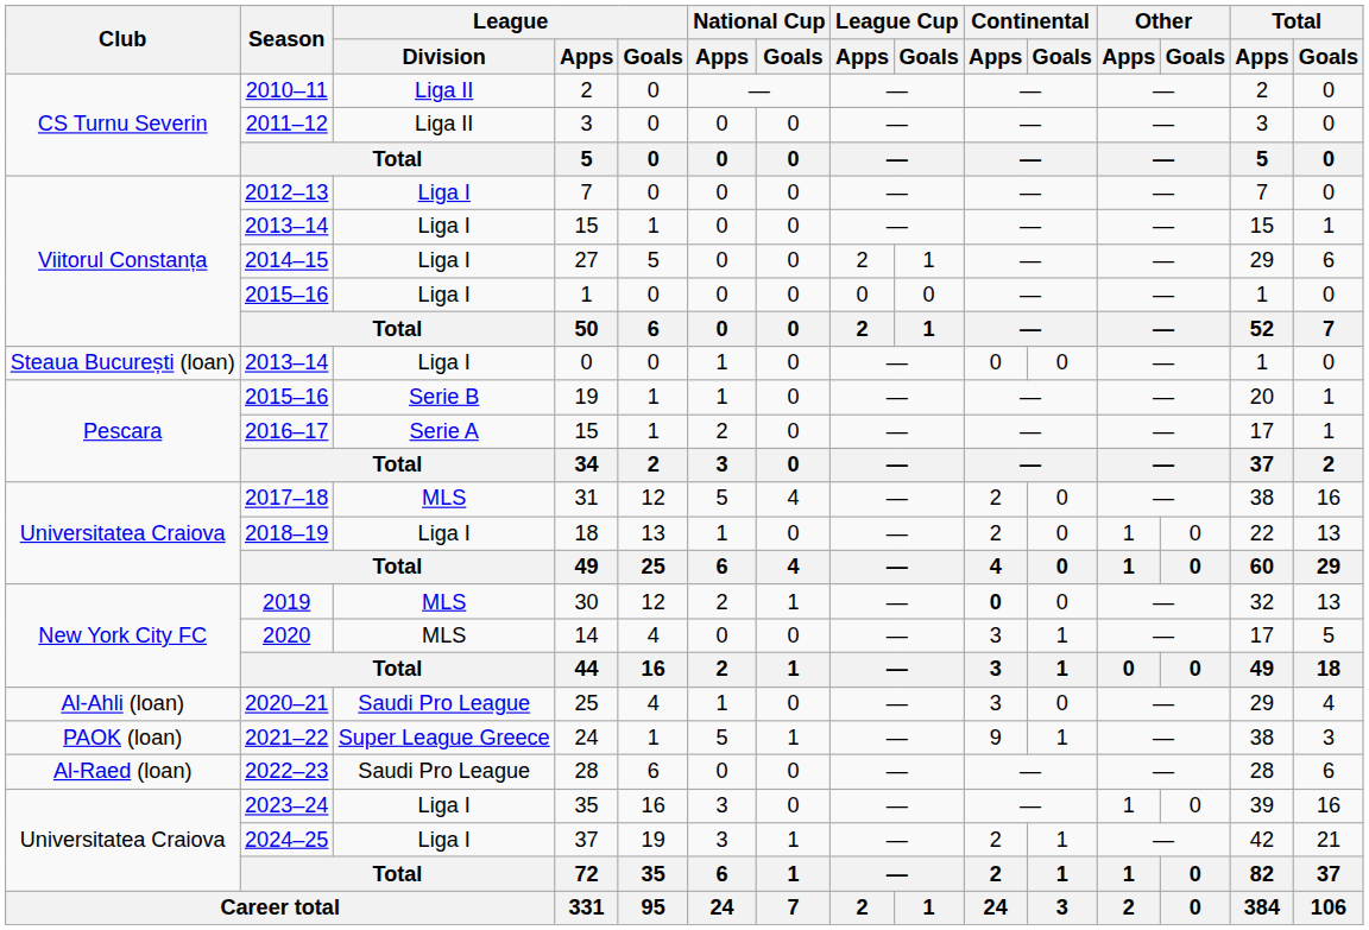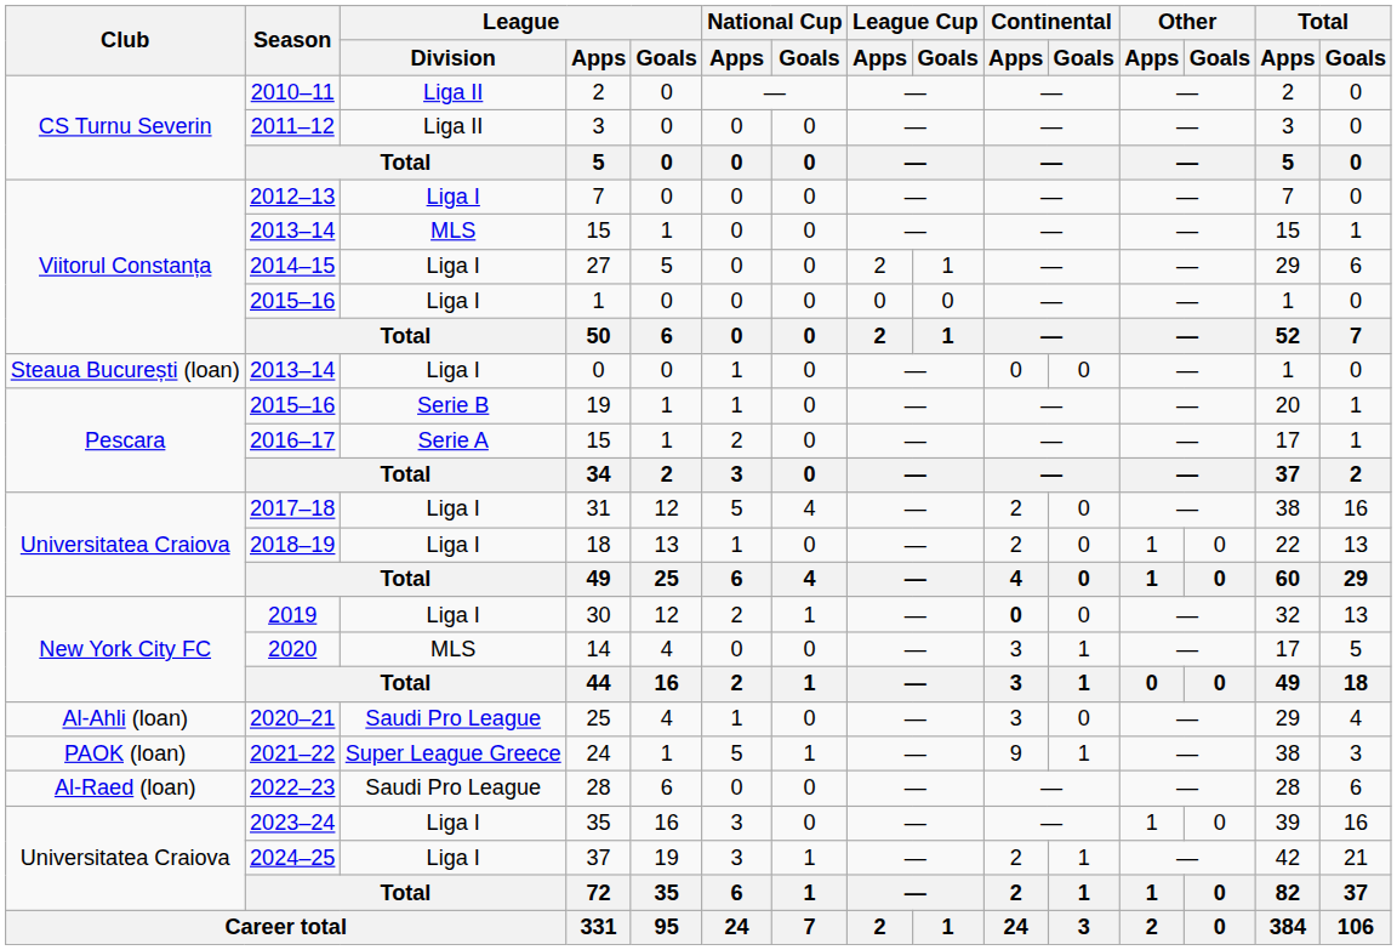2013–14 / 15 | League / Division: Liga I -> MLS
31 | League / Division: MLS -> Liga I
30 | League / Division: MLS -> Liga I
